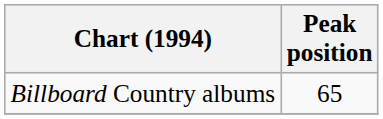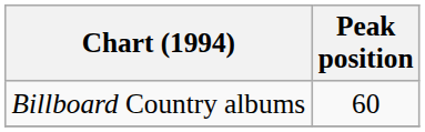Billboard Country albums | Peak position: 65 -> 60
